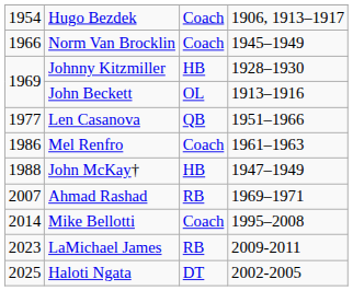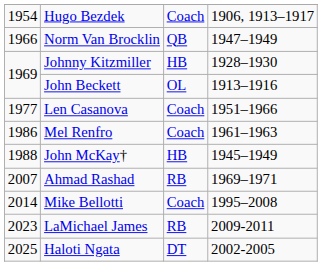Norm Van Brocklin | column 3: Coach -> QB
Norm Van Brocklin | column 4: 1945–1949 -> 1947–1949
Len Casanova | column 3: QB -> Coach
John McKay† | column 4: 1947–1949 -> 1945–1949
